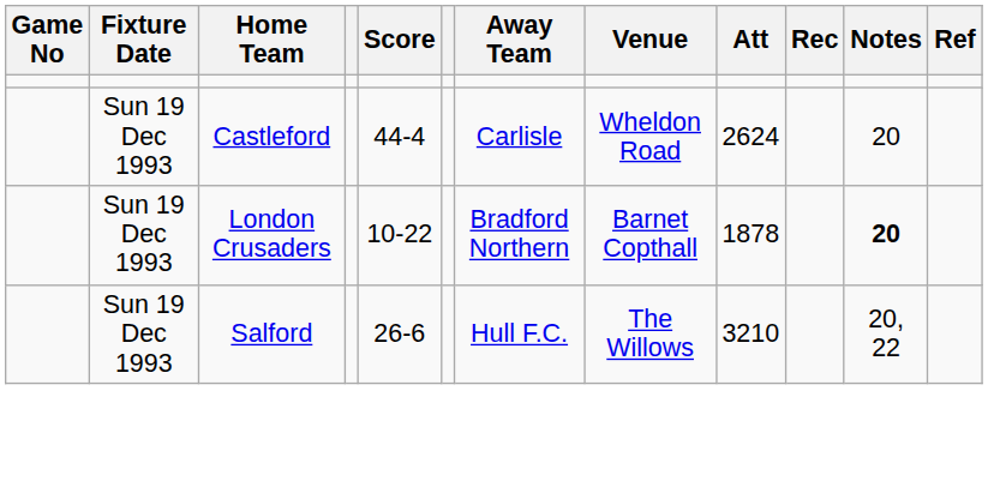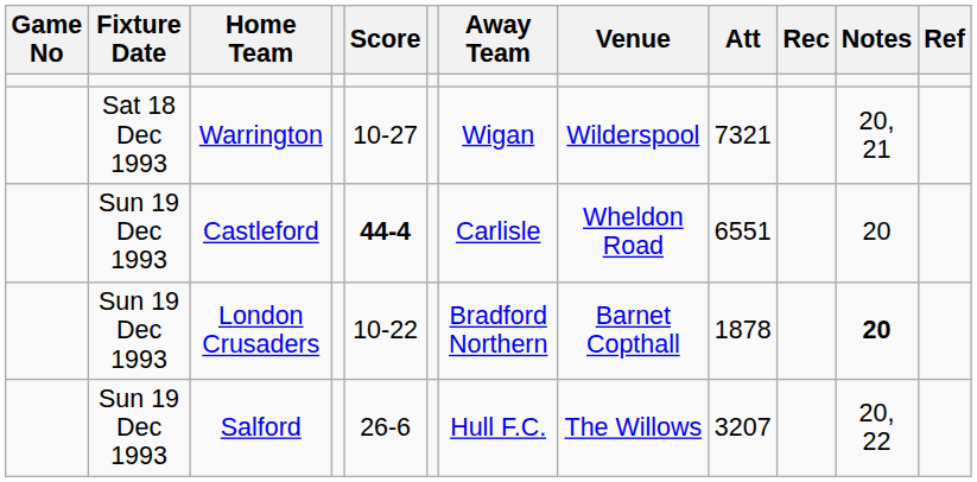+ row: Sat 18 Dec 1993 | Warrington | 10-27 | Wigan | Wilderspool | 7321 | 20, 21
Castleford | Score: normal -> bold
Castleford | Att: 2624 -> 6551
Salford | Att: 3210 -> 3207
